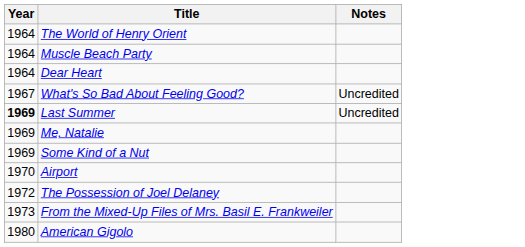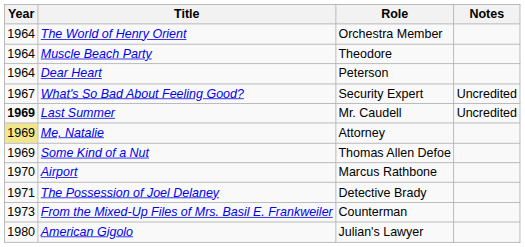+ column: Role | Orchestra Member | Theodore | Peterson | Security Expert | Mr. Caudell | Attorney | Thomas Allen Defoe | Marcus Rathbone | Detective Brady | Counterman | Julian's Lawyer
Me, Natalie | Year: no background -> khaki background
The Possession of Joel Delaney | Year: 1972 -> 1971
